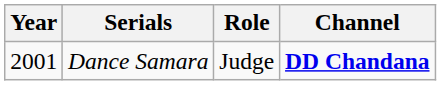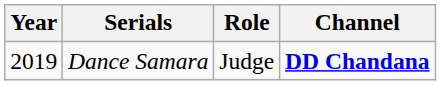Dance Samara | Year: 2001 -> 2019
